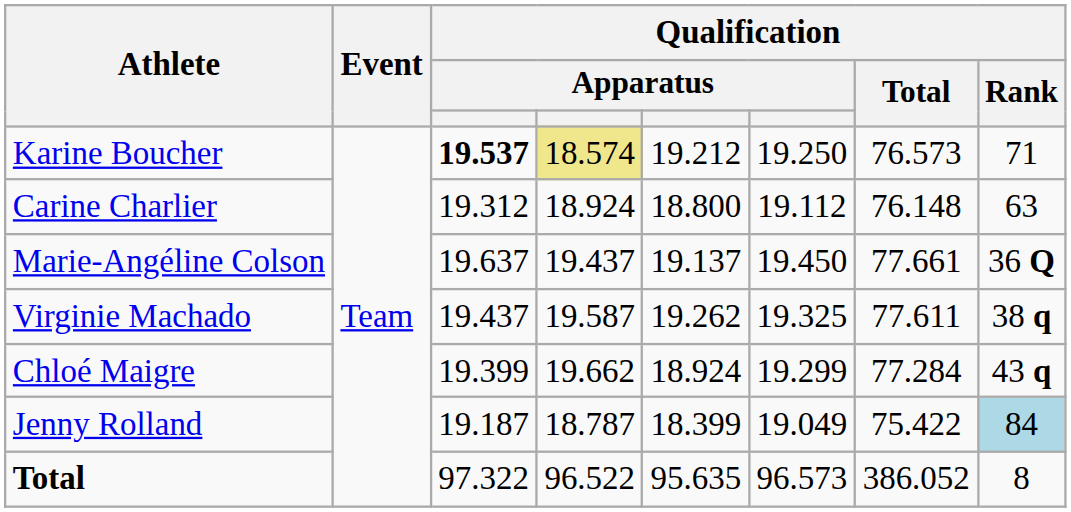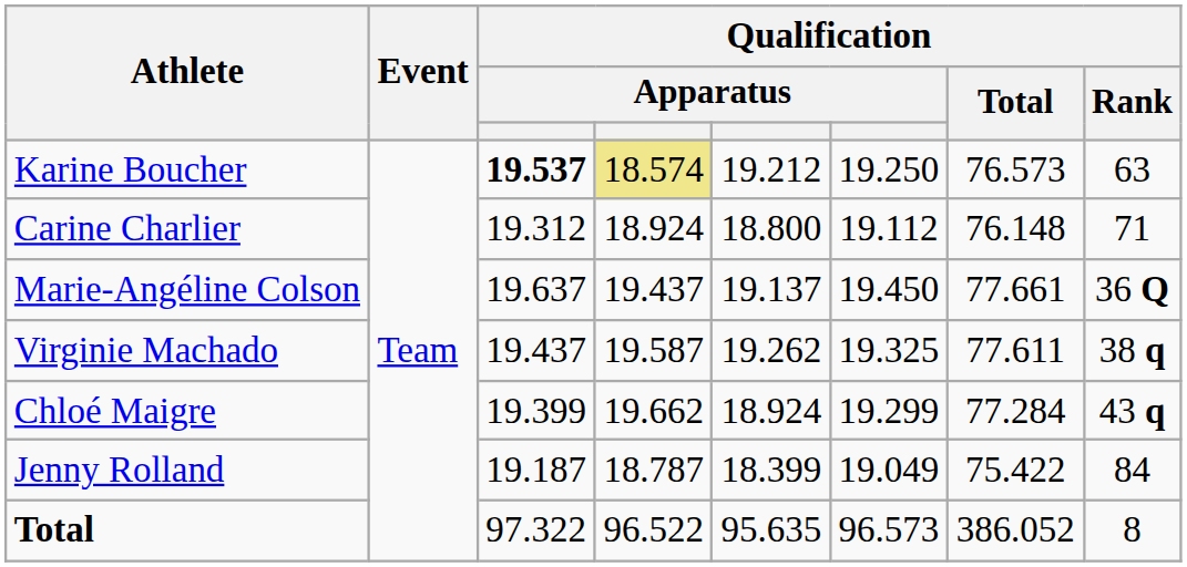Karine Boucher | Qualification / Rank: 71 -> 63
Carine Charlier | Qualification / Rank: 63 -> 71
Jenny Rolland | Qualification / Rank: lightblue background -> no background
